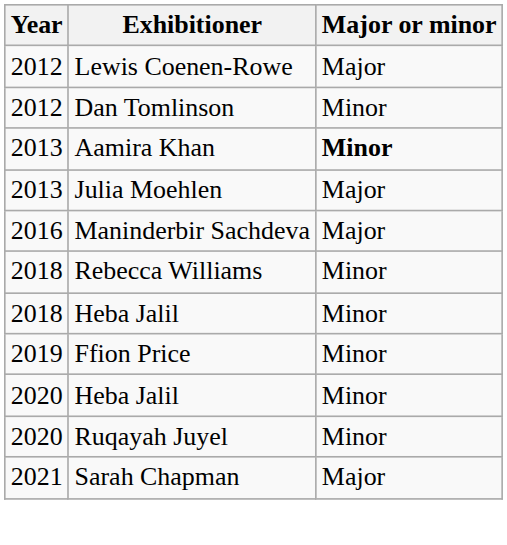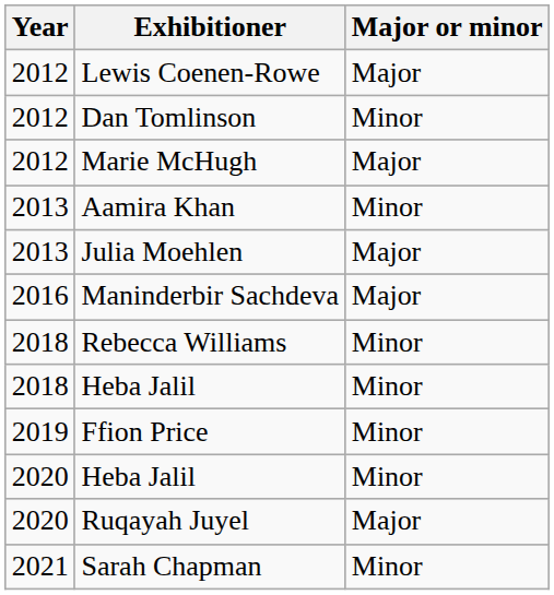+ row: 2012 | Marie McHugh | Major
Aamira Khan | Major or minor: bold -> normal
Ruqayah Juyel | Major or minor: Minor -> Major
Sarah Chapman | Major or minor: Major -> Minor
